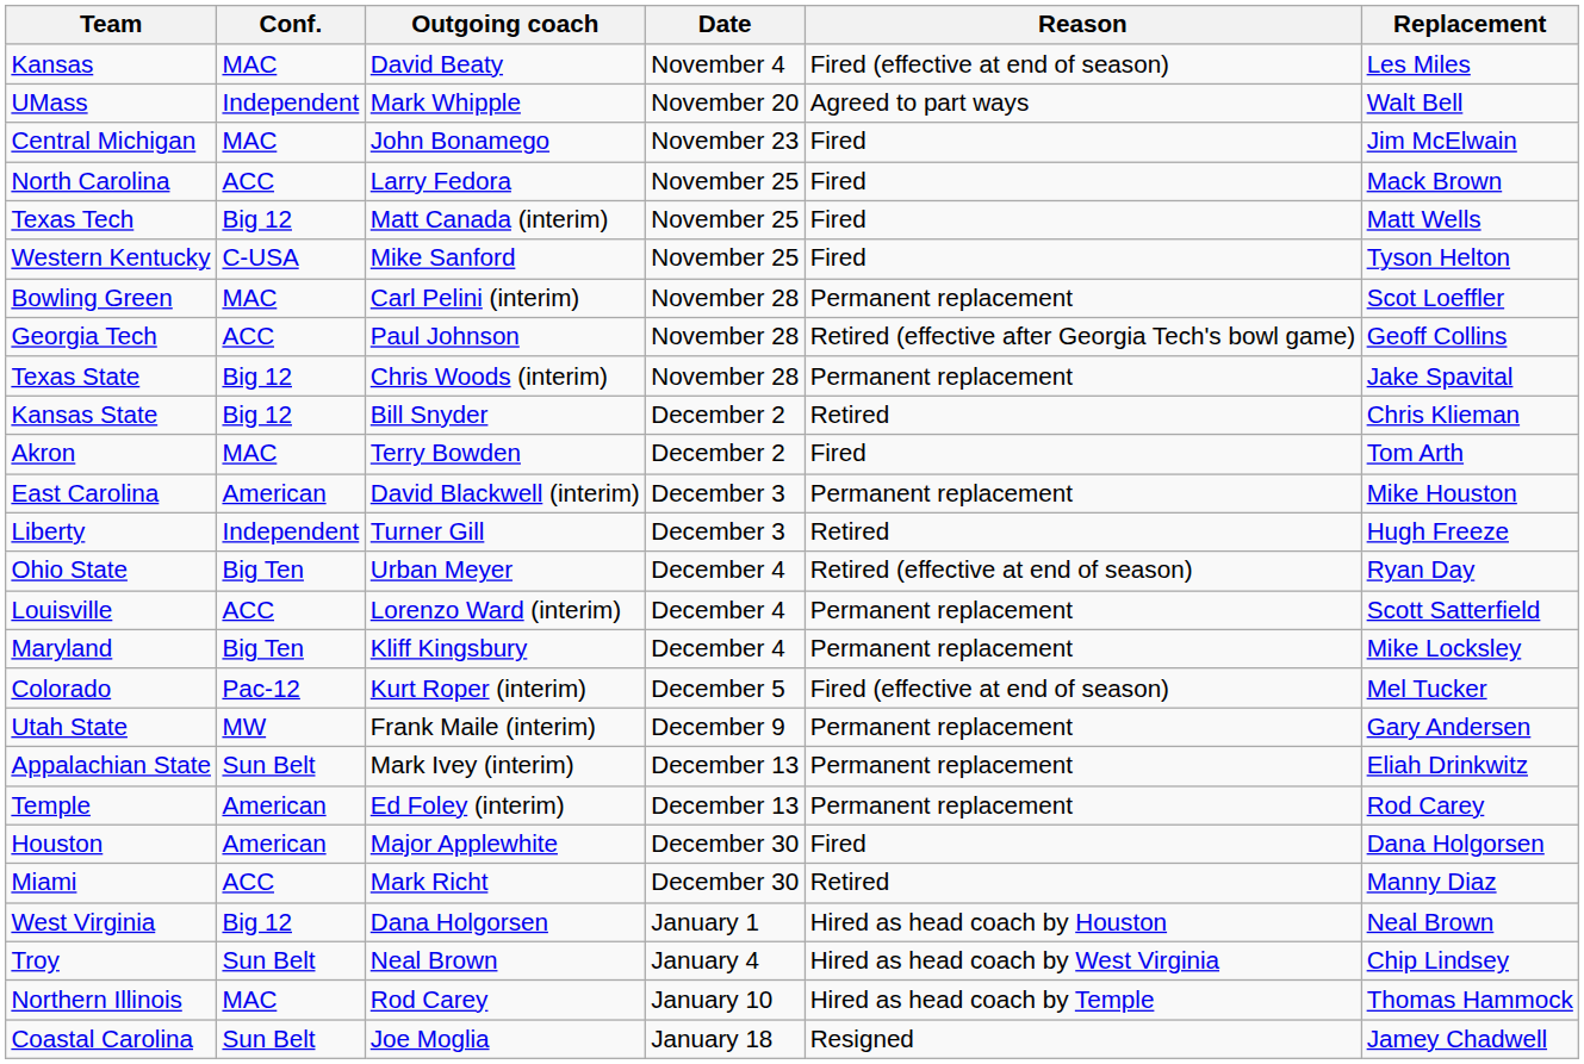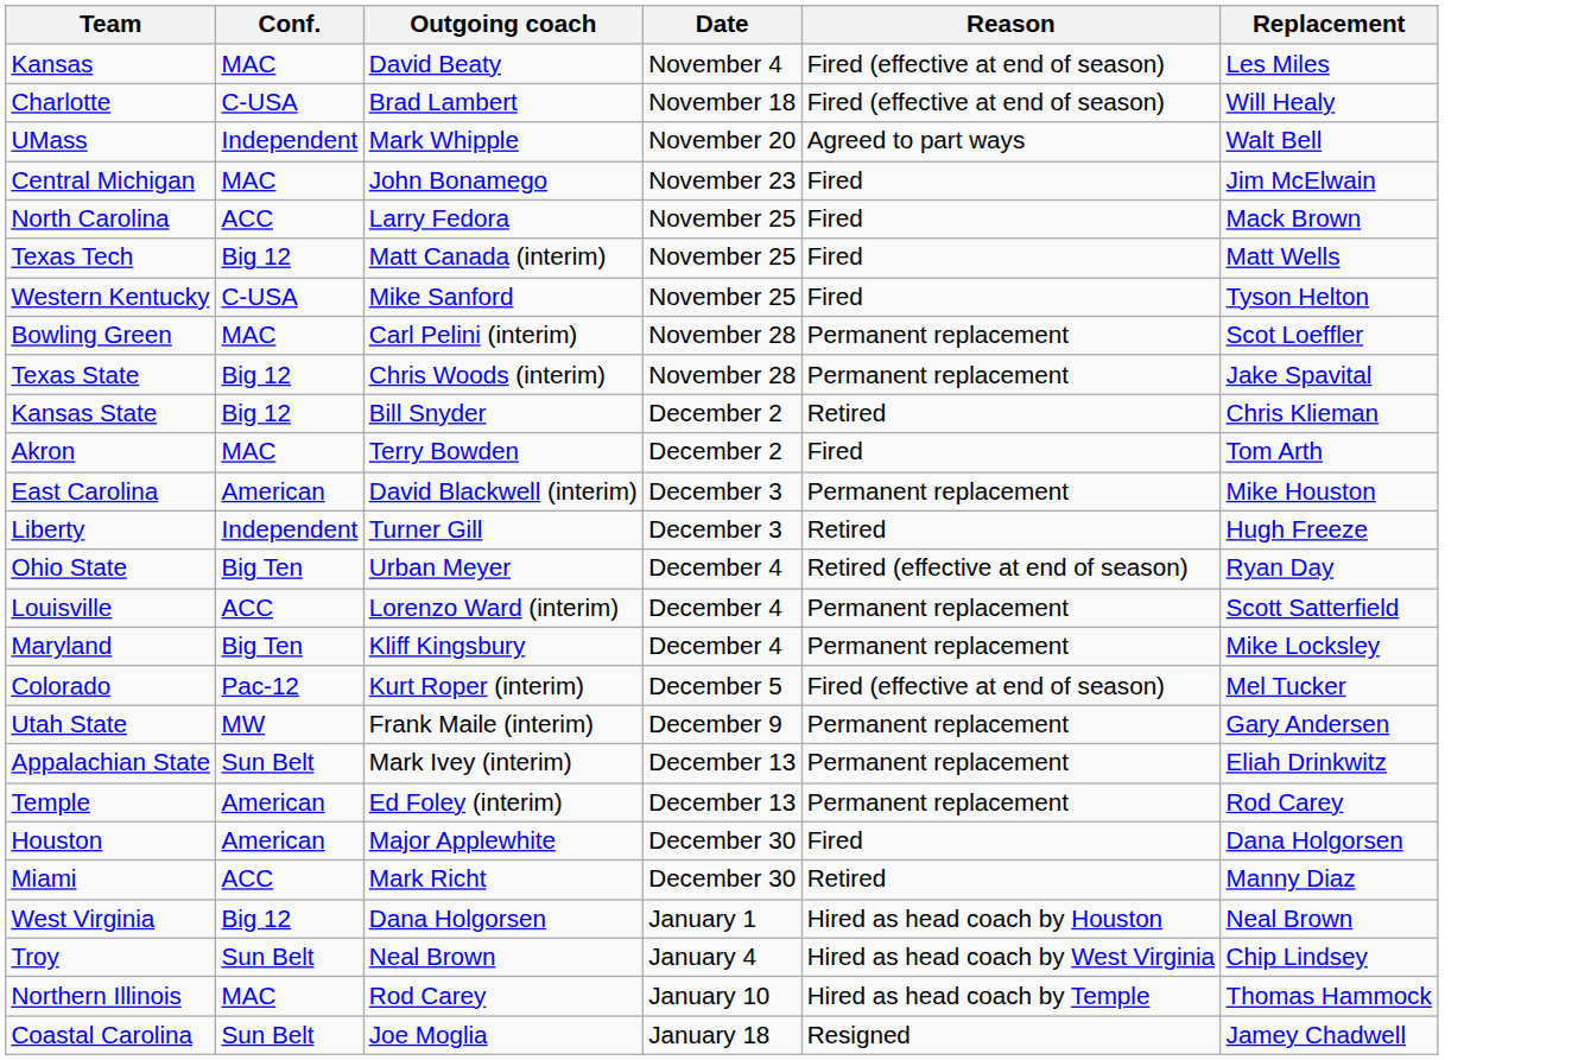+ row: Charlotte | C-USA | Brad Lambert | November 18 | Fired (effective at end of season) | Will Healy
- row: Georgia Tech | ACC | Paul Johnson | November 28 | Retired (effective after Georgia Tech's bowl game) | Geoff Collins
